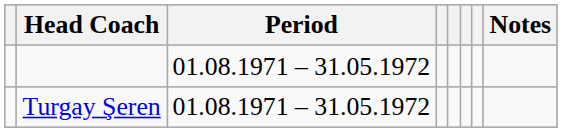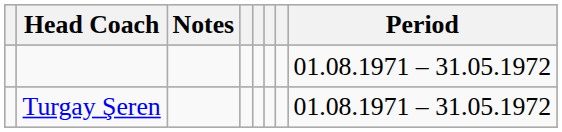columns swapped: Period <-> Notes
